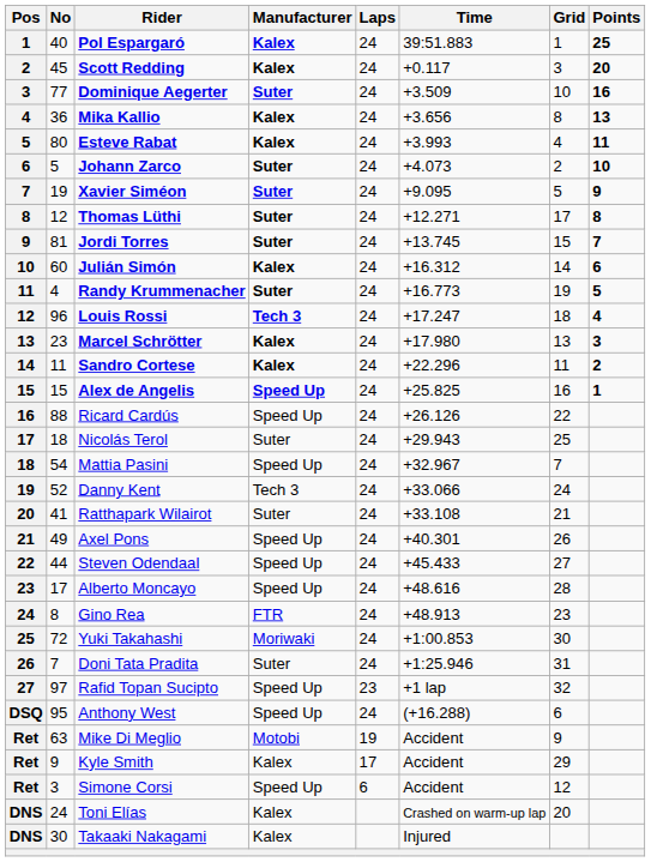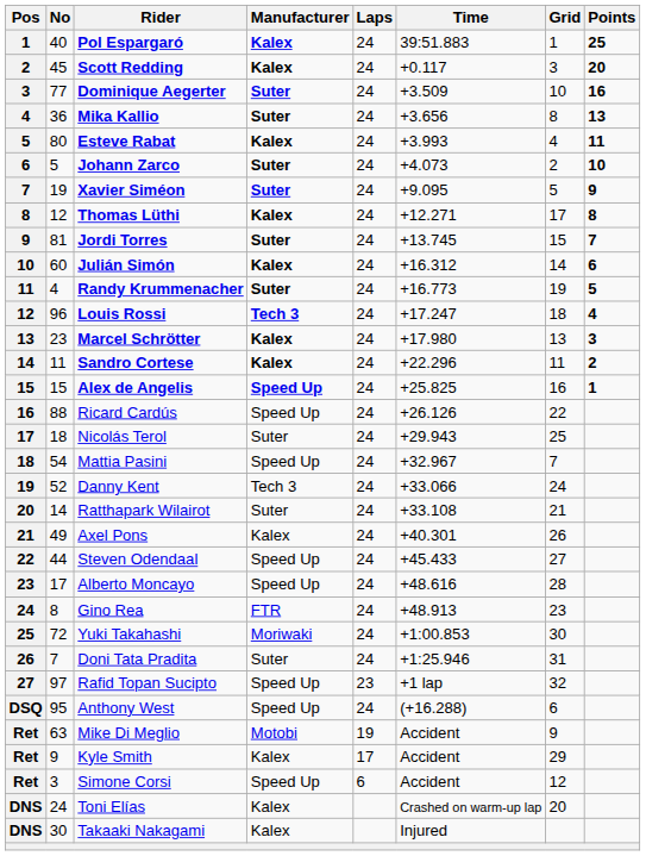Mika Kallio | Manufacturer: Kalex -> Suter
Thomas Lüthi | Manufacturer: Suter -> Kalex
Ratthapark Wilairot | No: 41 -> 14
Axel Pons | Manufacturer: Speed Up -> Kalex
